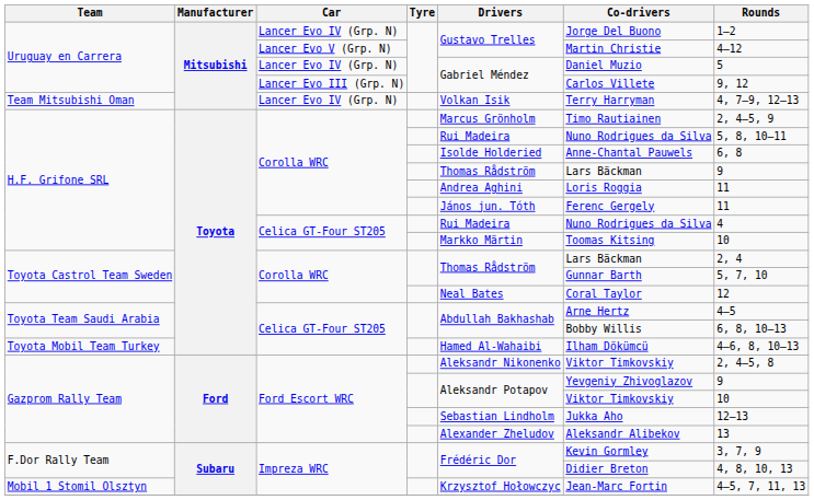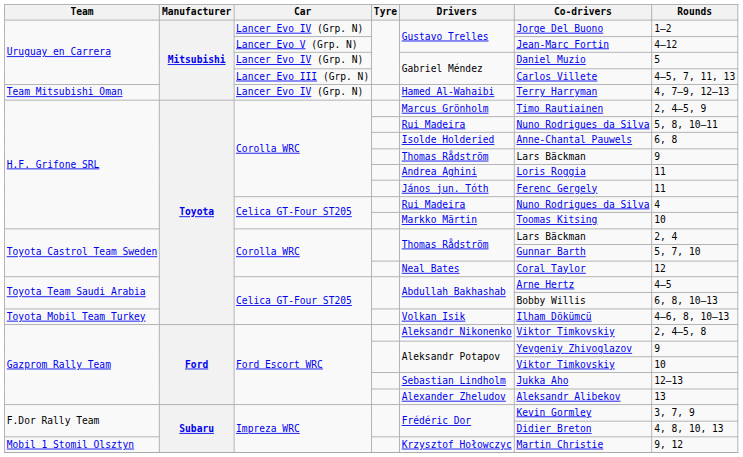Uruguay en Carrera / Lancer Evo V (Grp. N) | Co-drivers: Martin Christie -> Jean-Marc Fortin
Uruguay en Carrera / Lancer Evo III (Grp. N) | Rounds: 9, 12 -> 4–5, 7, 11, 13
Team Mitsubishi Oman | Drivers: Volkan Isik -> Hamed Al-Wahaibi
Toyota Mobil Team Turkey | Drivers: Hamed Al-Wahaibi -> Volkan Isik
Mobil 1 Stomil Olsztyn | Co-drivers: Jean-Marc Fortin -> Martin Christie
Mobil 1 Stomil Olsztyn | Rounds: 4–5, 7, 11, 13 -> 9, 12
